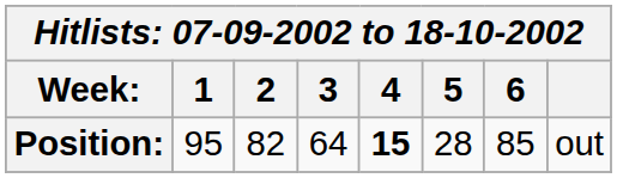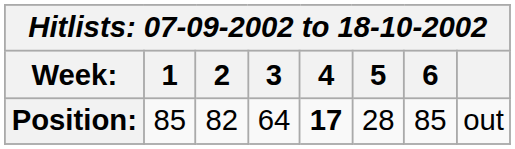Position: | 1: 95 -> 85
Position: | 4: 15 -> 17
